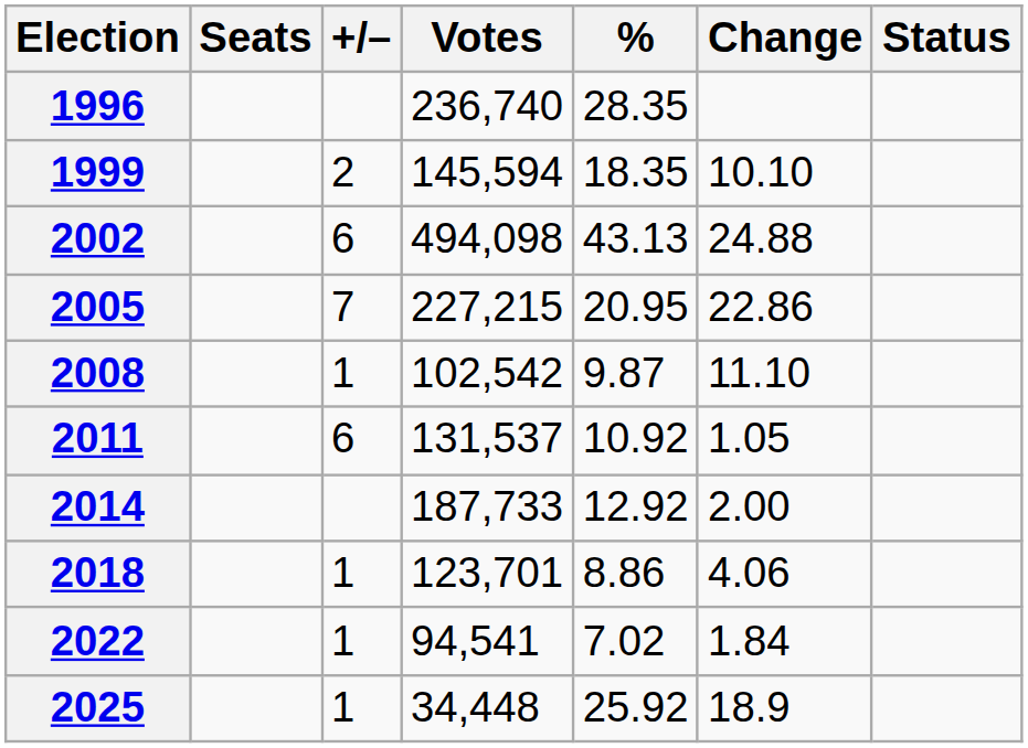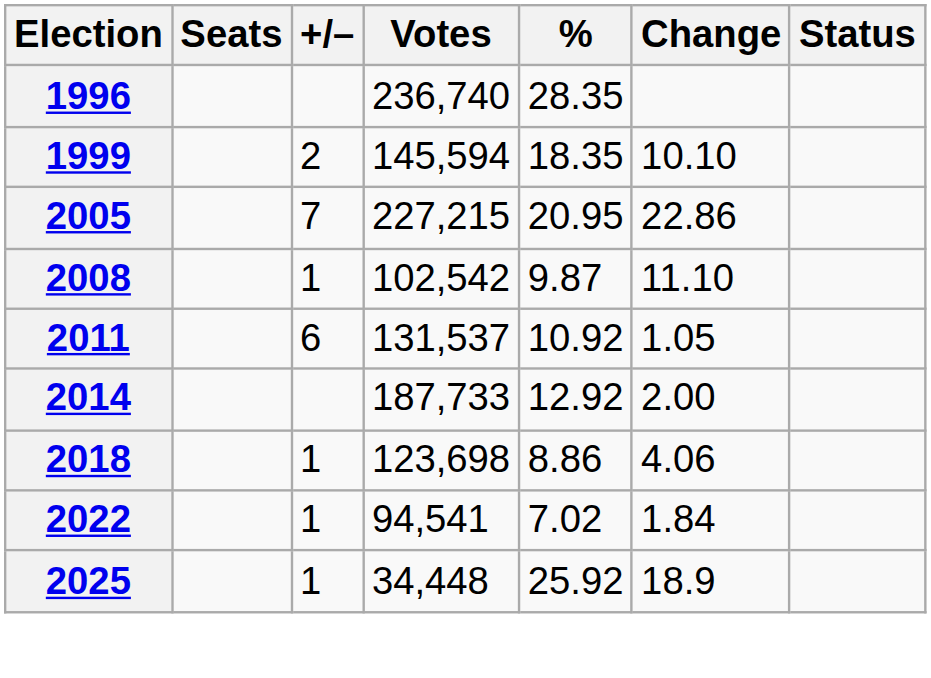- row: 2002 | 6 | 494,098 | 43.13 | 24.88
2018 | Votes: 123,701 -> 123,698
